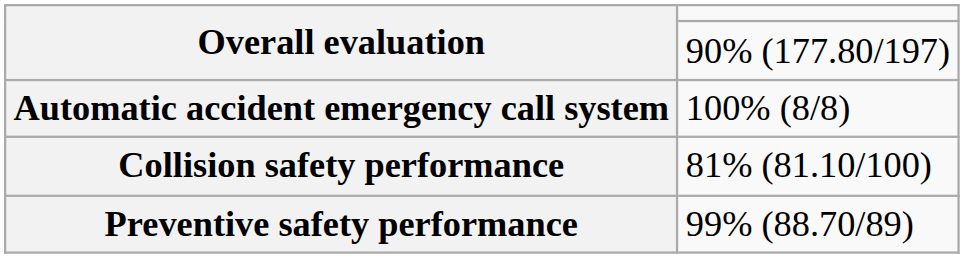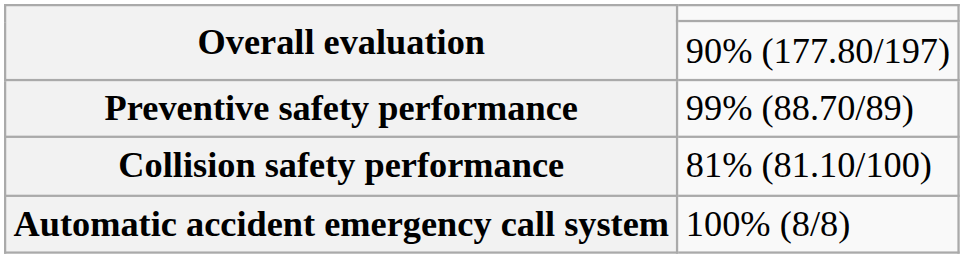rows swapped: Preventive safety performance <-> Automatic accident emergency call system
